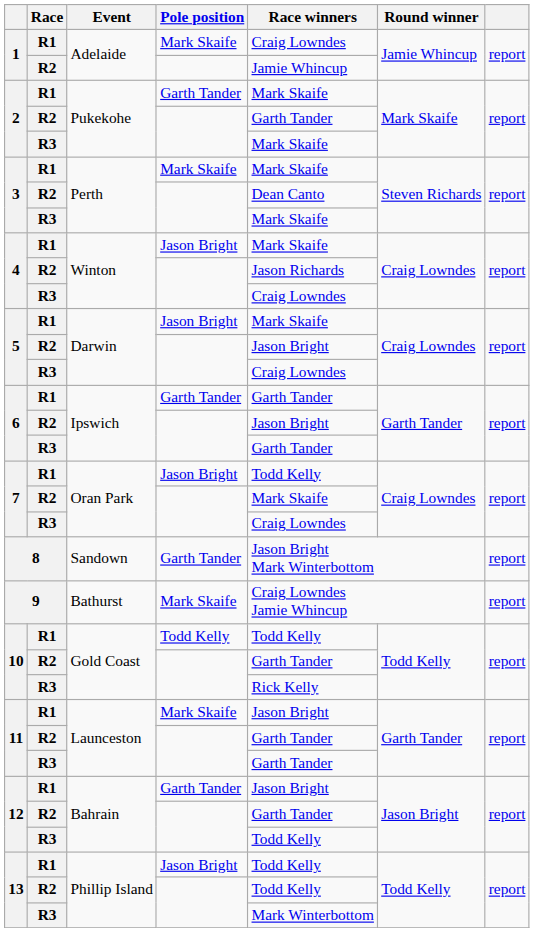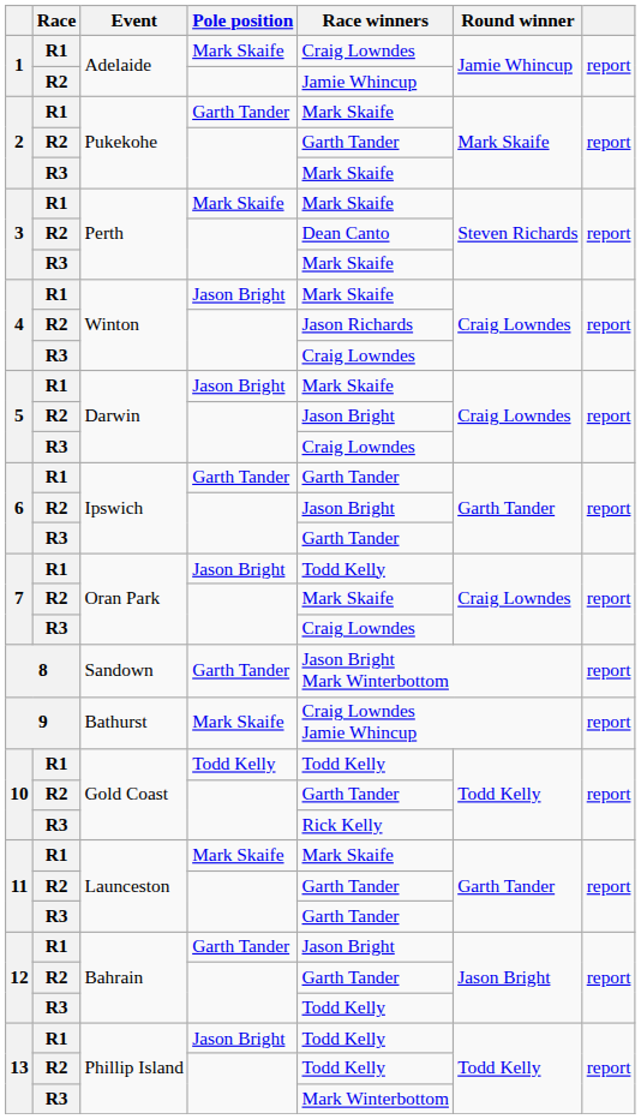11 / R1 | Race winners: Jason Bright -> Mark Skaife
